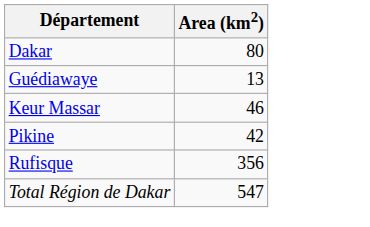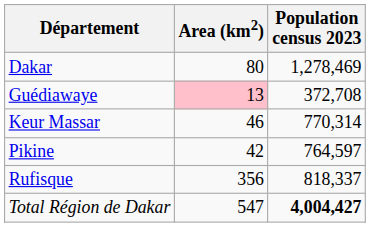+ column: Population census 2023 | 1,278,469 | 372,708 | 770,314 | 764,597 | 818,337 | 4,004,427
Guédiawaye | Area (km2): no background -> pink background
